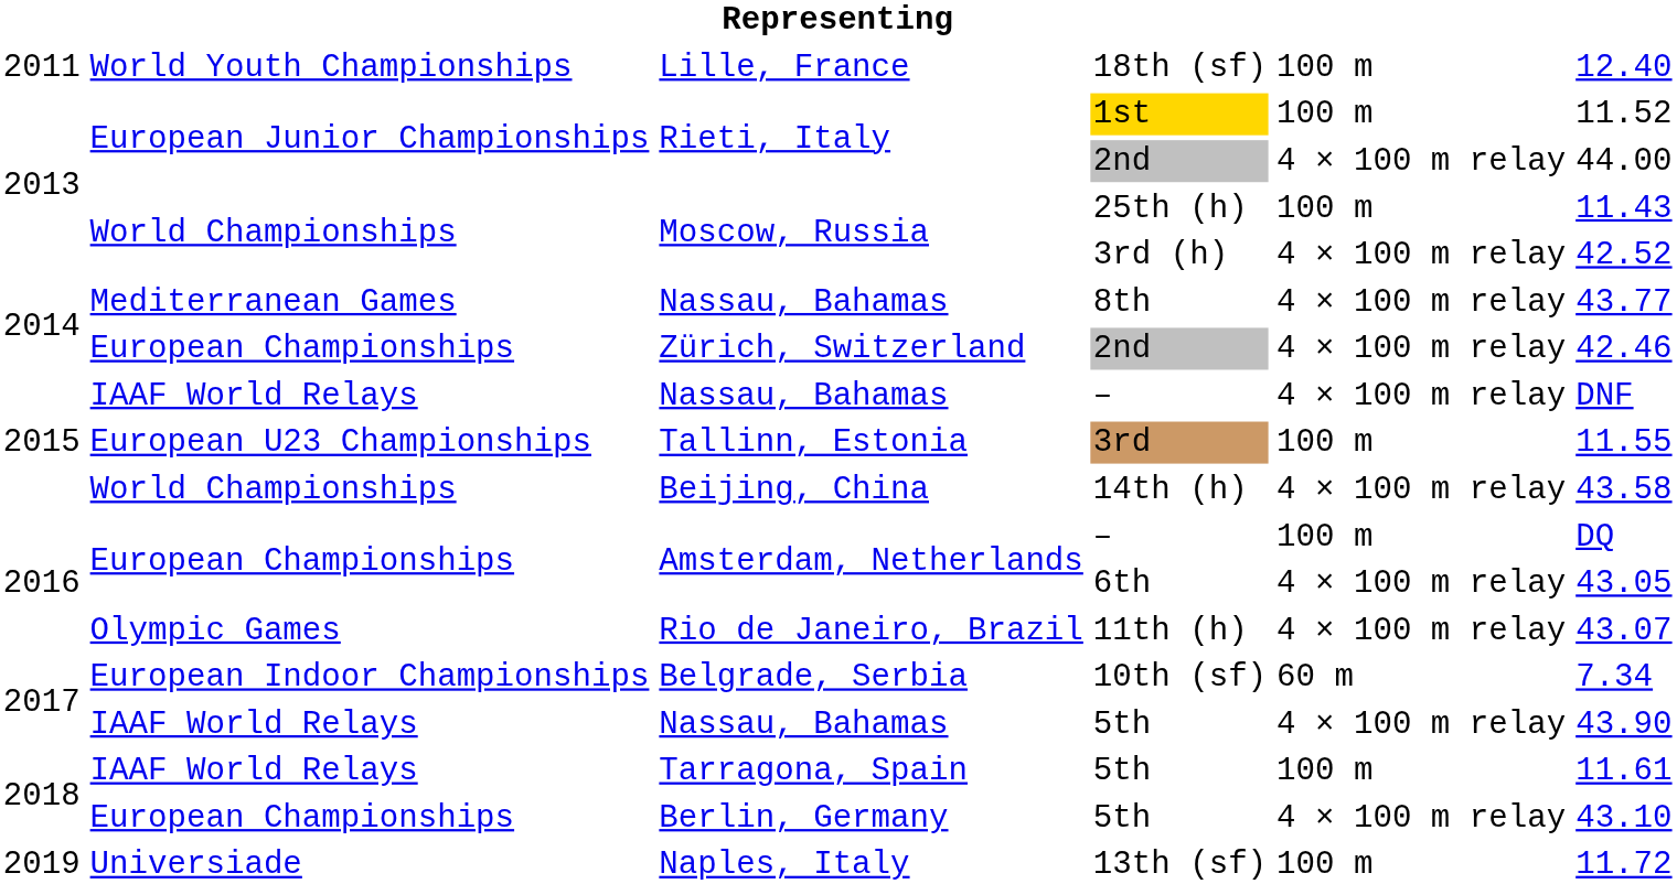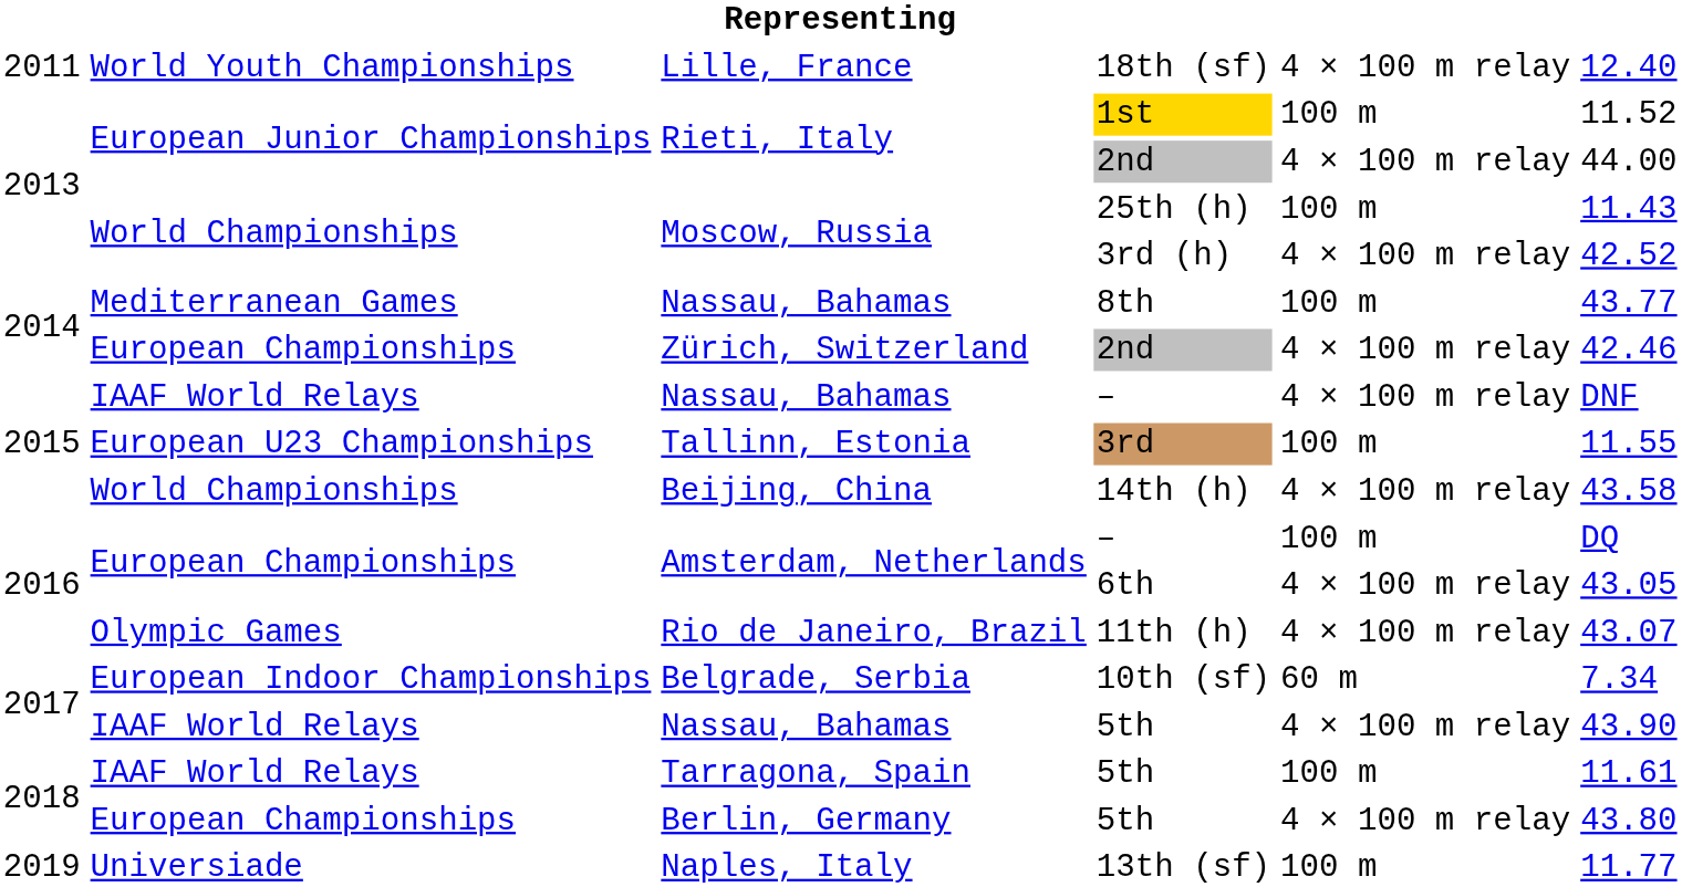18th (sf) | column 5: 100 m -> 4 × 100 m relay
8th | column 5: 4 × 100 m relay -> 100 m
Berlin, Germany / 5th | column 6: 43.10 -> 43.80
13th (sf) | column 6: 11.72 -> 11.77
